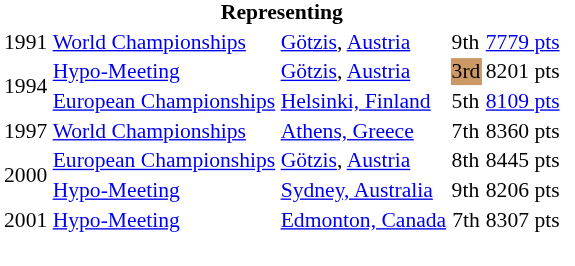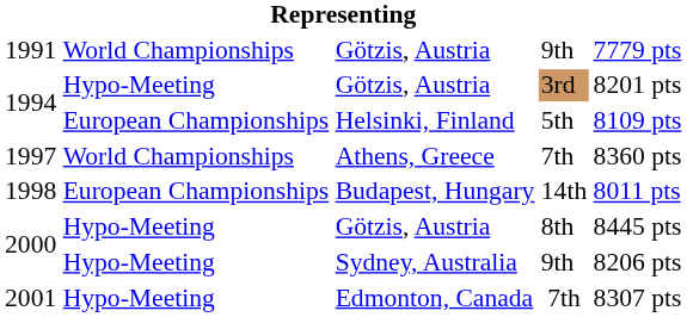+ row: 1998 | European Championships | Budapest, Hungary | 14th | 8011 pts
2000 / Götzis, Austria | column 2: European Championships -> Hypo-Meeting
